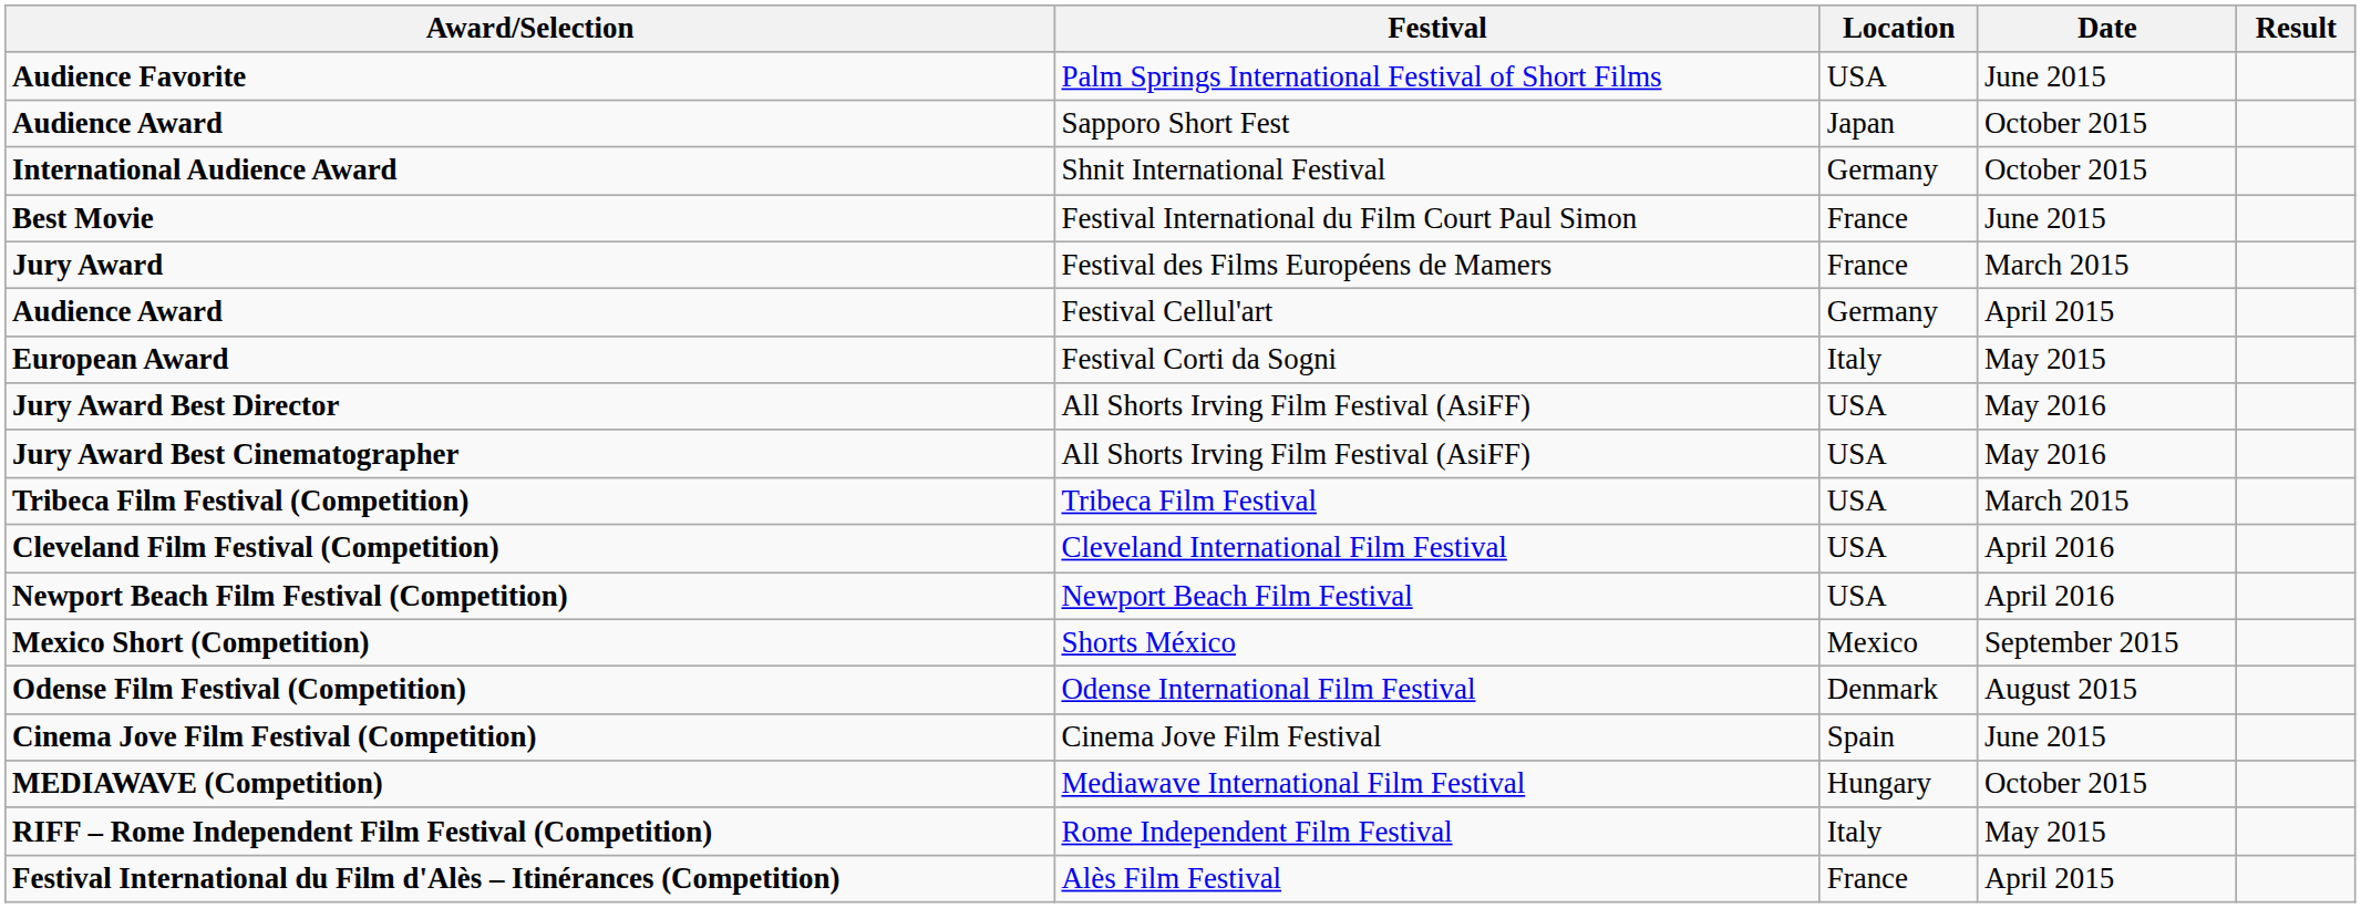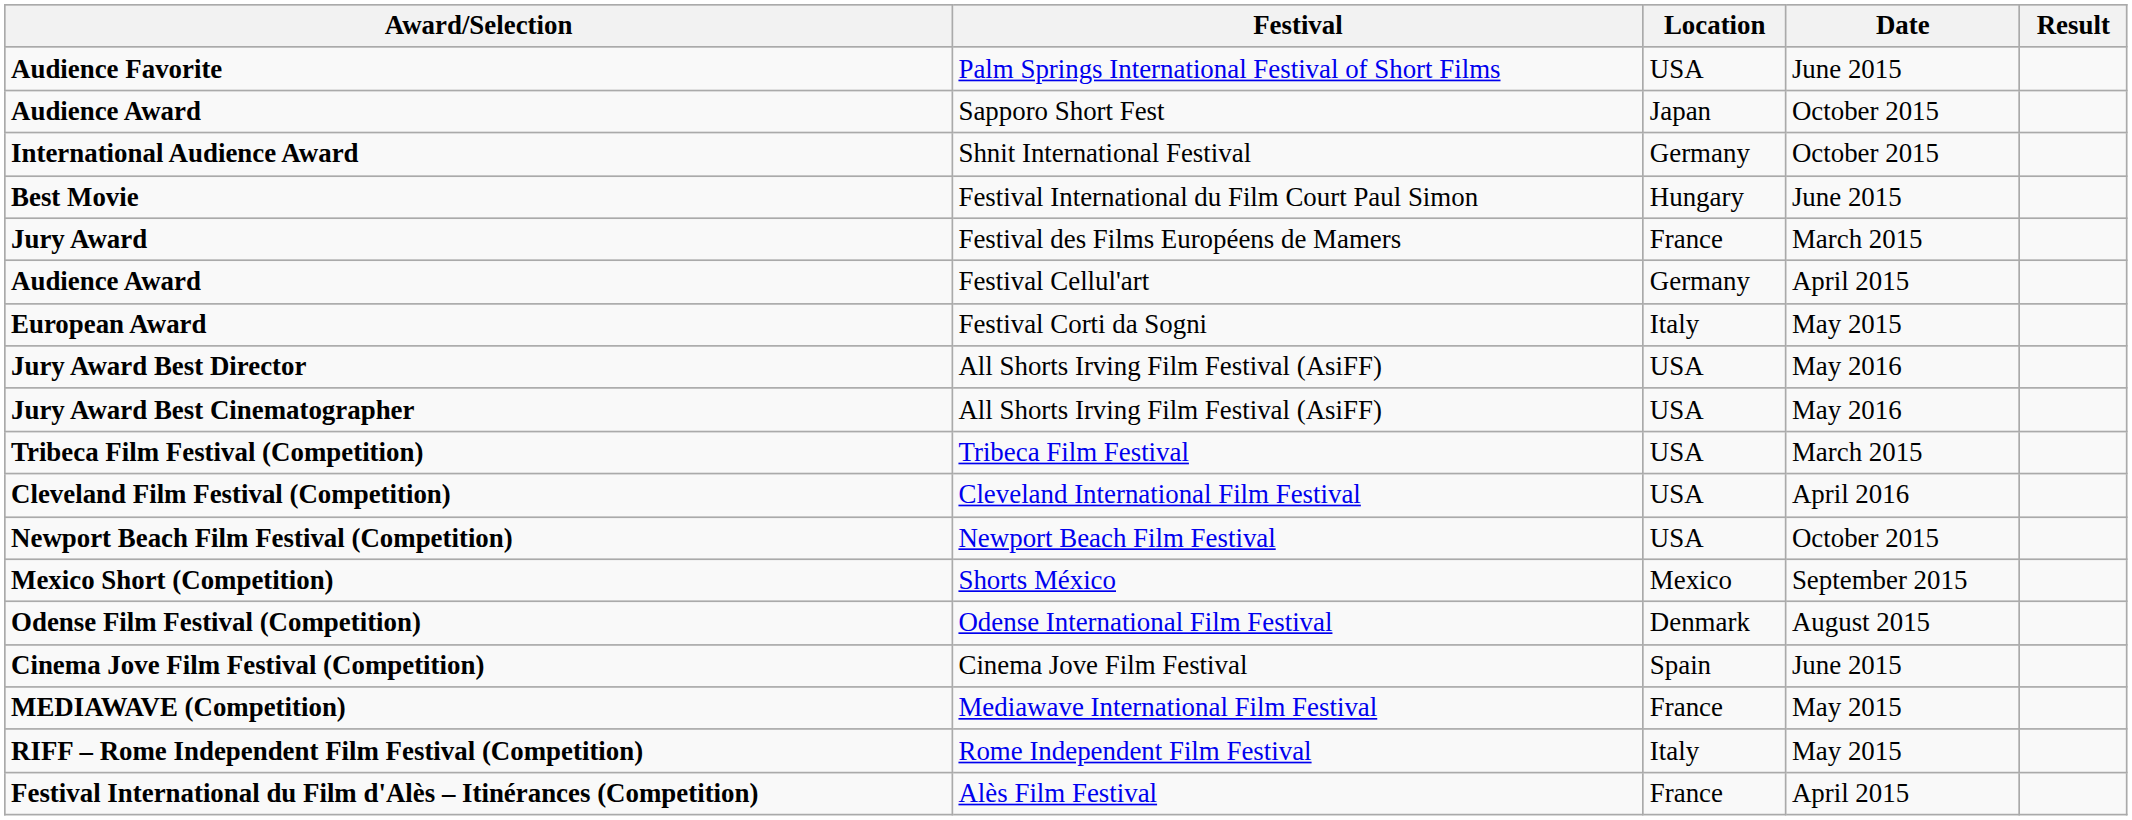Best Movie | Location: France -> Hungary
Newport Beach Film Festival (Competition) | Date: April 2016 -> October 2015
MEDIAWAVE (Competition) | Location: Hungary -> France
MEDIAWAVE (Competition) | Date: October 2015 -> May 2015
